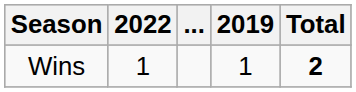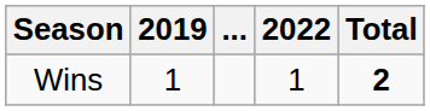columns swapped: 2019 <-> 2022
